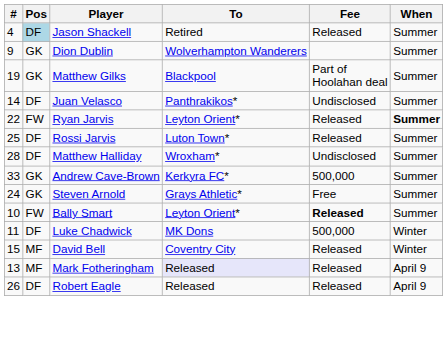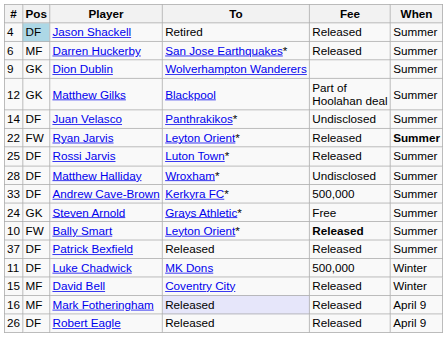+ row: 6 | MF | Darren Huckerby | San Jose Earthquakes* | Released | Summer
Matthew Gilks | #: 19 -> 12
Andrew Cave-Brown | Pos: GK -> DF
+ row: 37 | DF | Patrick Bexfield | Released | Released | Summer
Mark Fotheringham | #: 13 -> 16
